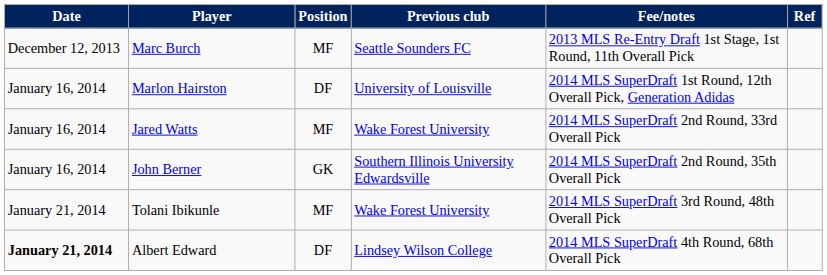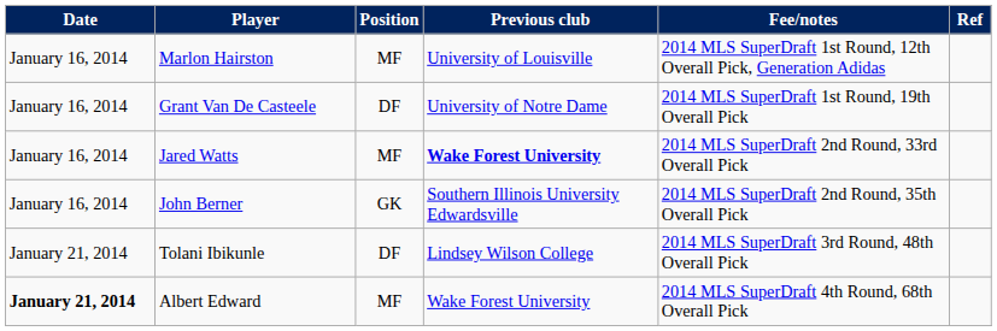- row: December 12, 2013 | Marc Burch | MF | Seattle Sounders FC | 2013 MLS Re-Entry Draft 1st Stage, 1st Round, 11th Overall Pick
Marlon Hairston | Position: DF -> MF
+ row: January 16, 2014 | Grant Van De Casteele | DF | University of Notre Dame | 2014 MLS SuperDraft 1st Round, 19th Overall Pick
Jared Watts | Previous club: normal -> bold
Tolani Ibikunle | Position: MF -> DF
Tolani Ibikunle | Previous club: Wake Forest University -> Lindsey Wilson College
Albert Edward | Position: DF -> MF
Albert Edward | Previous club: Lindsey Wilson College -> Wake Forest University
